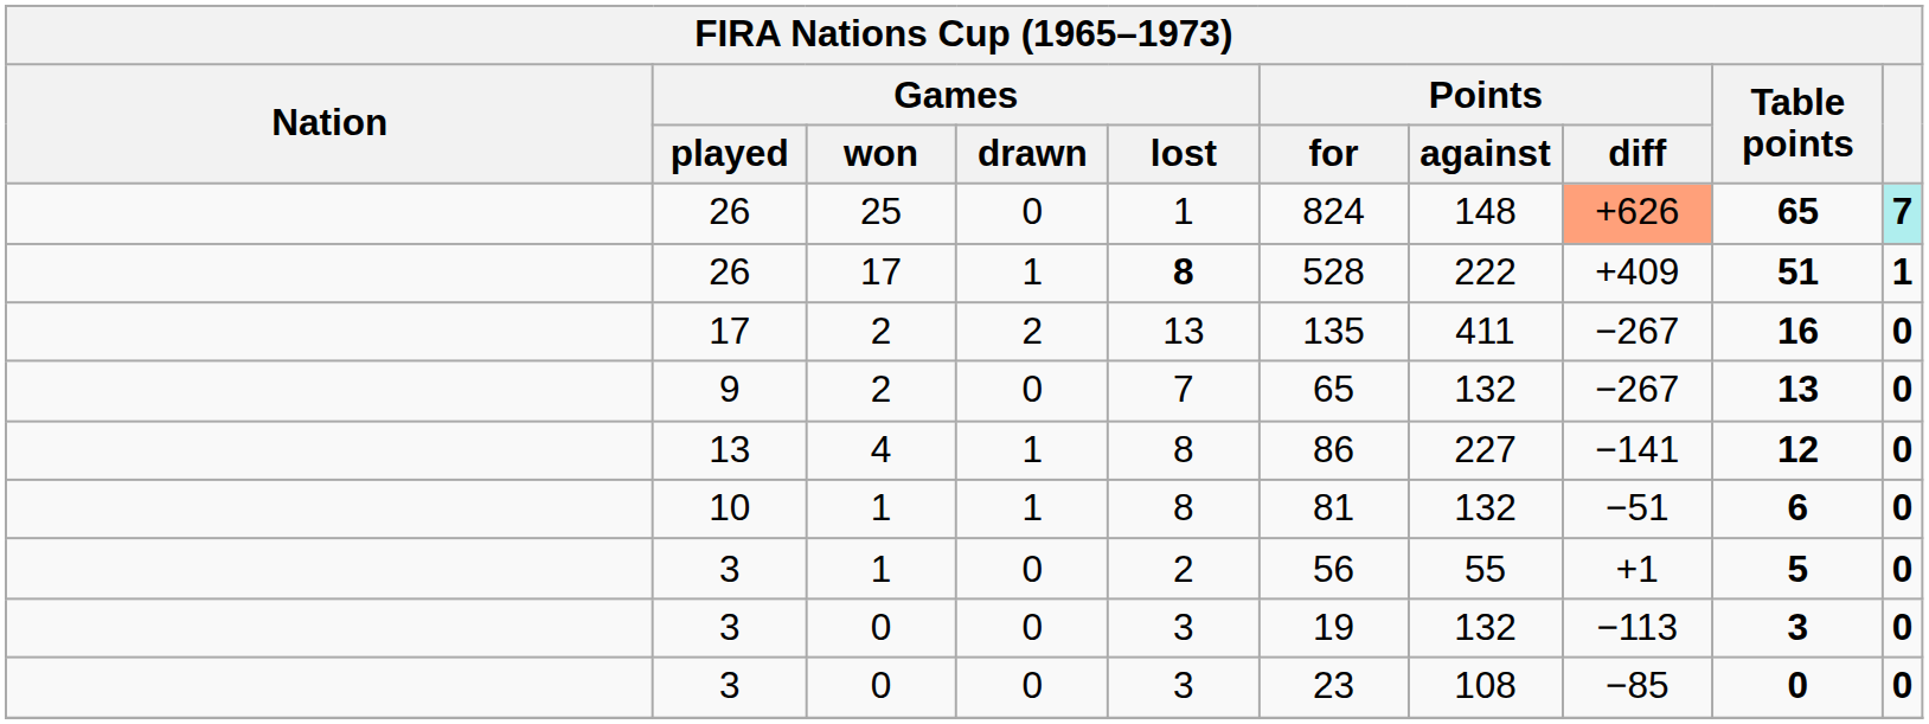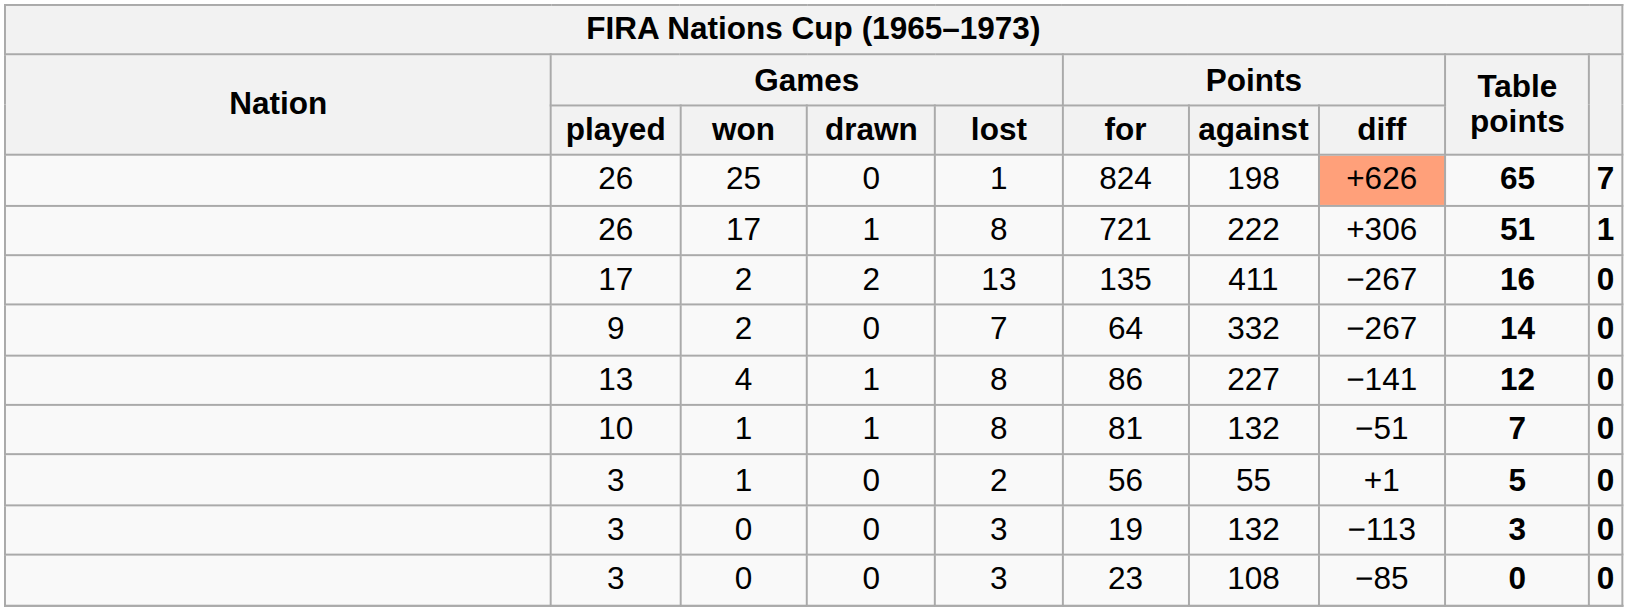26 / 25 | Points / against: 148 -> 198
26 / 25 | column 10: paleturquoise background -> no background
26 / 17 | Games / lost: bold -> normal
26 / 17 | Points / for: 528 -> 721
26 / 17 | Points / diff: +409 -> +306
9 | Points / for: 65 -> 64
9 | Points / against: 132 -> 332
9 | Table points: 13 -> 14
10 | Table points: 6 -> 7
